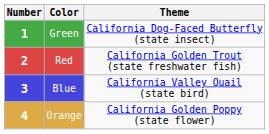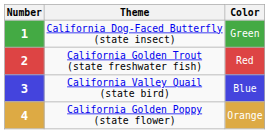columns swapped: Color <-> Theme
